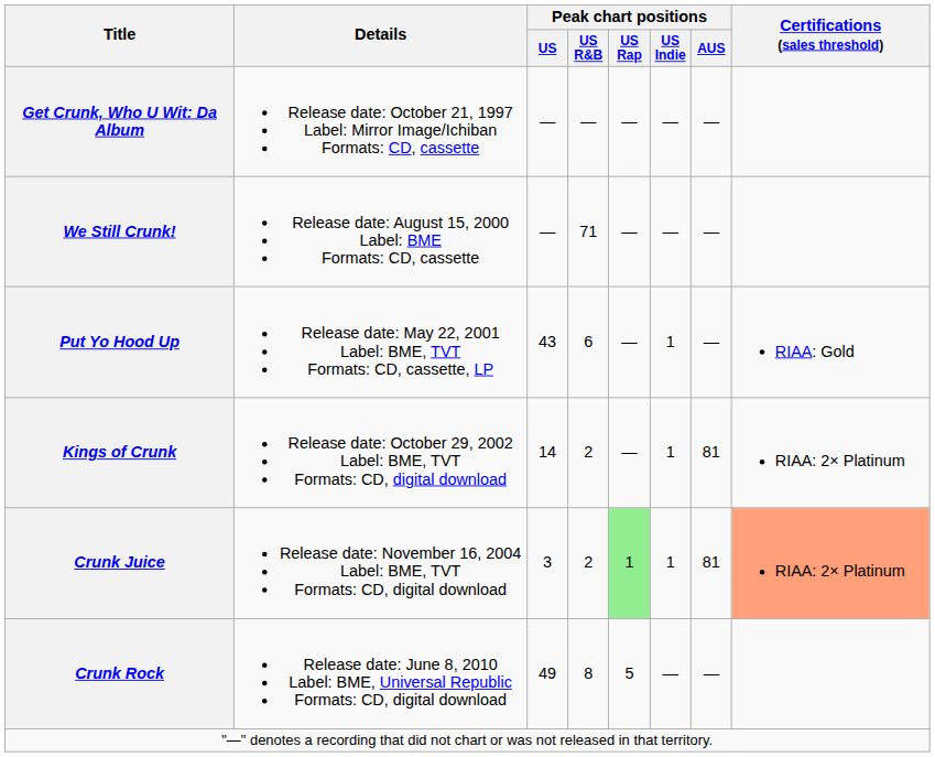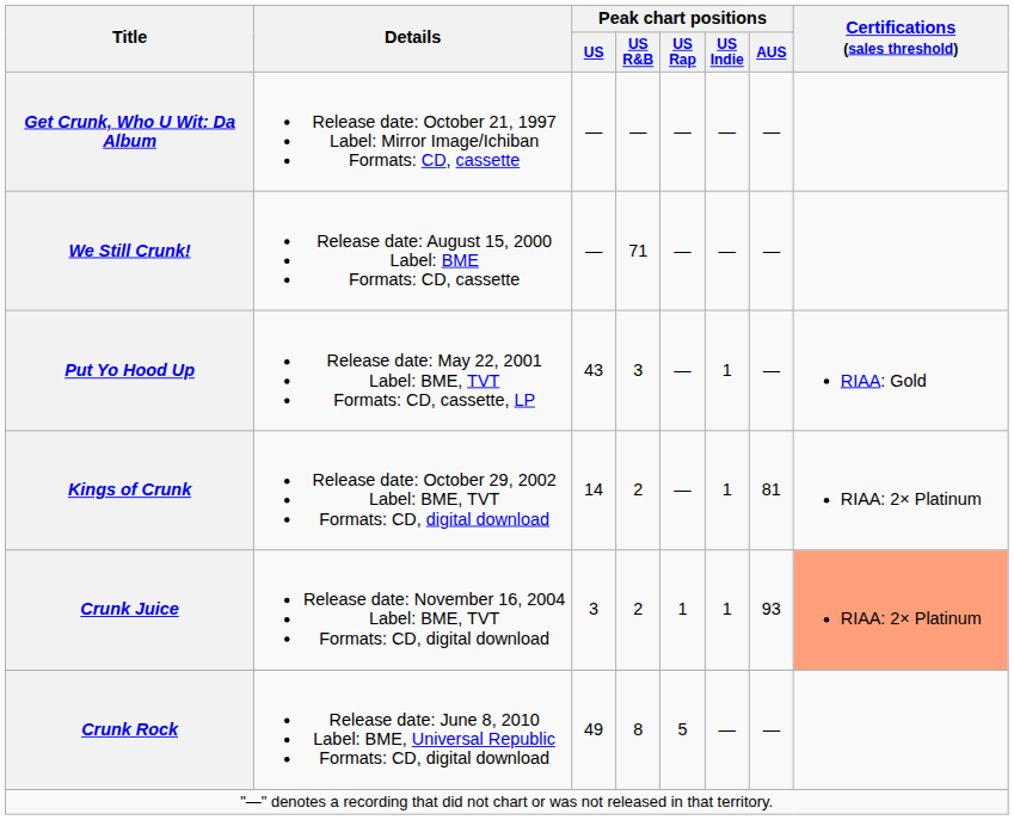Put Yo Hood Up | Peak chart positions / US R&B: 6 -> 3
Crunk Juice | Peak chart positions / US Rap: lightgreen background -> no background
Crunk Juice | Peak chart positions / AUS: 81 -> 93
